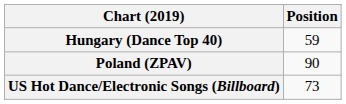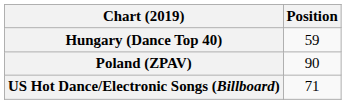US Hot Dance/Electronic Songs (Billboard) | Position: 73 -> 71
